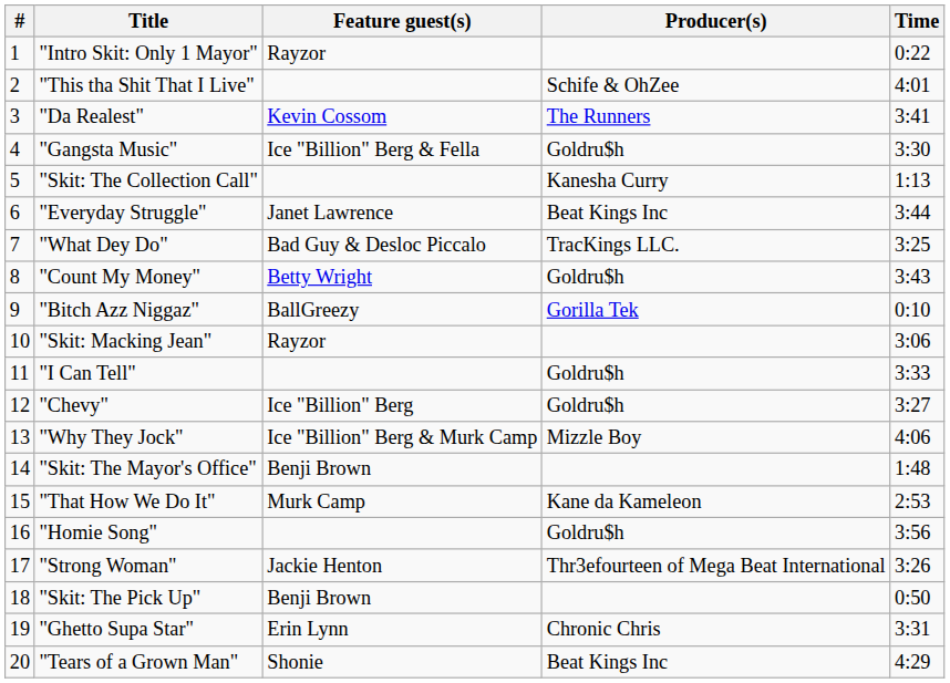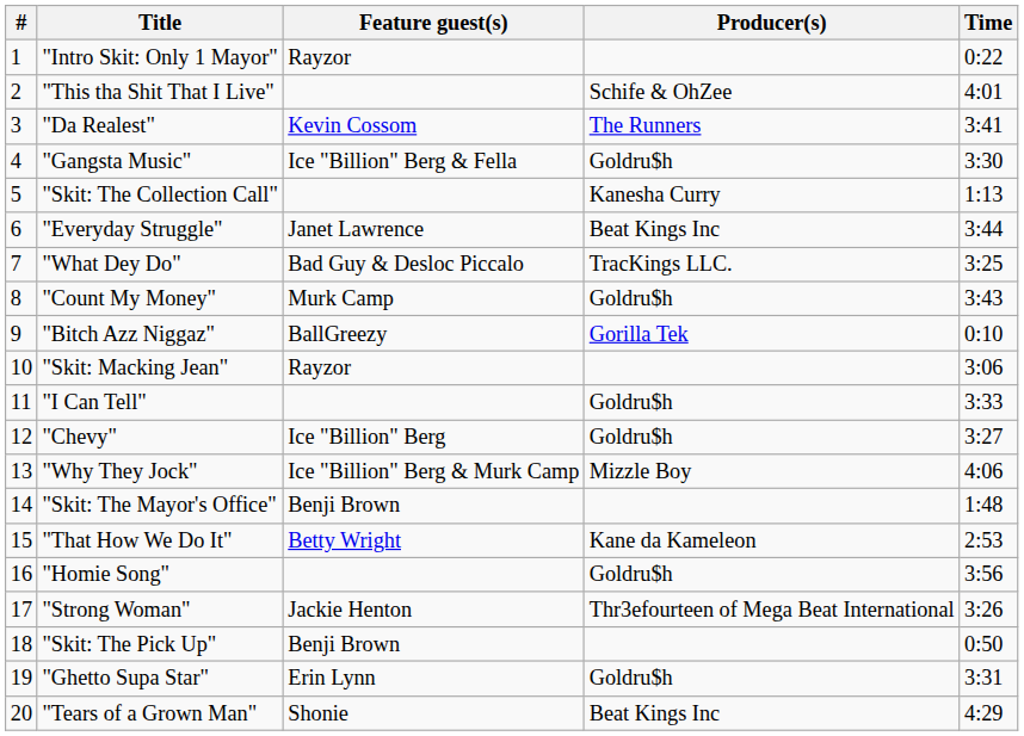"Count My Money" | Feature guest(s): Betty Wright -> Murk Camp
"That How We Do It" | Feature guest(s): Murk Camp -> Betty Wright
"Ghetto Supa Star" | Producer(s): Chronic Chris -> Goldru$h
